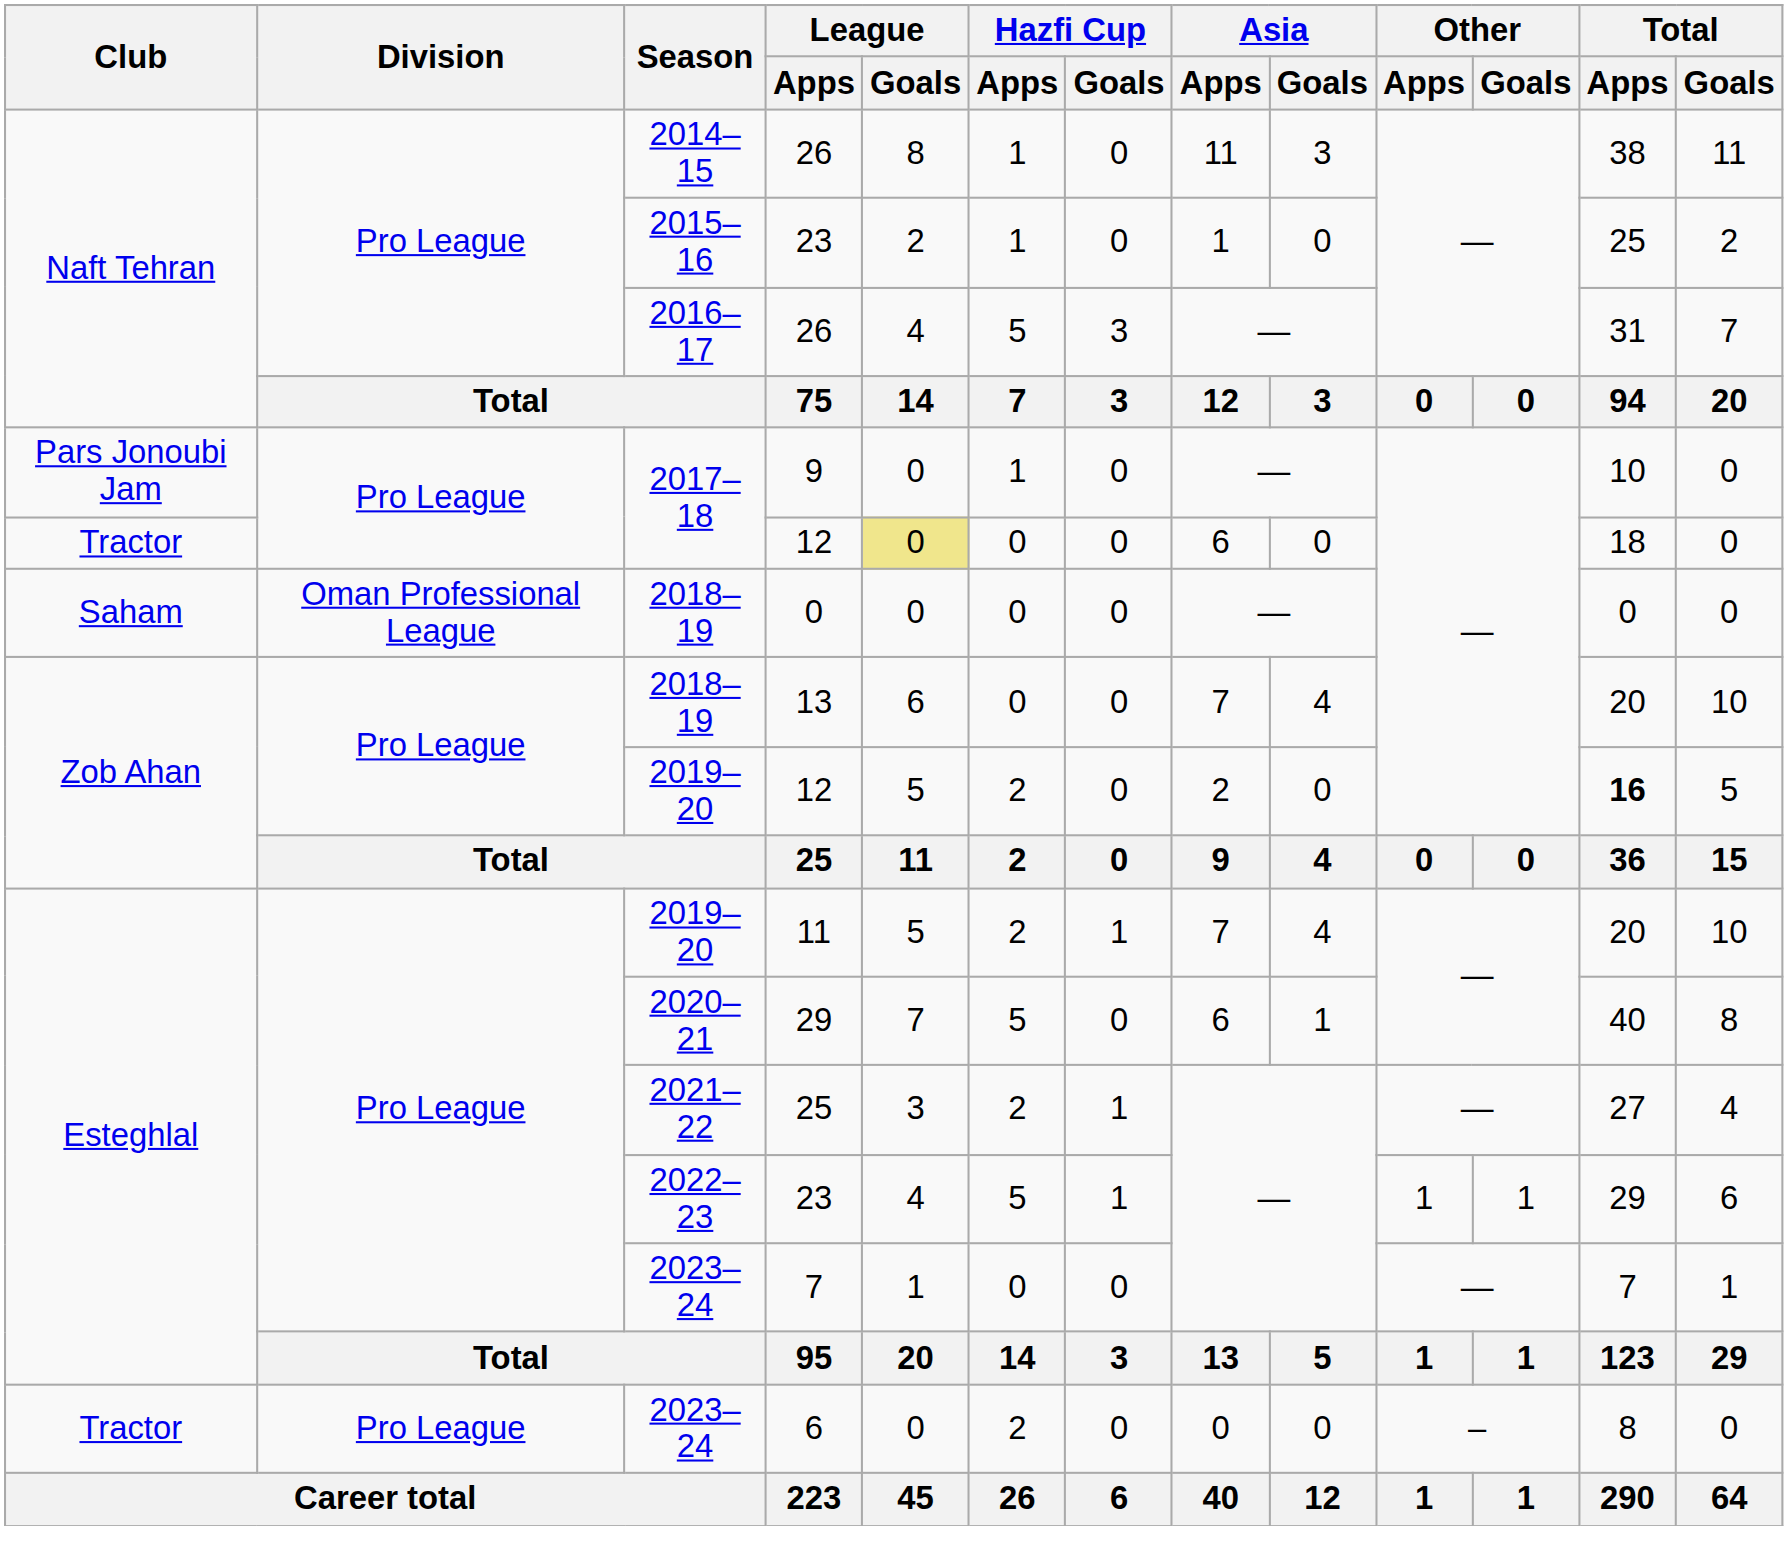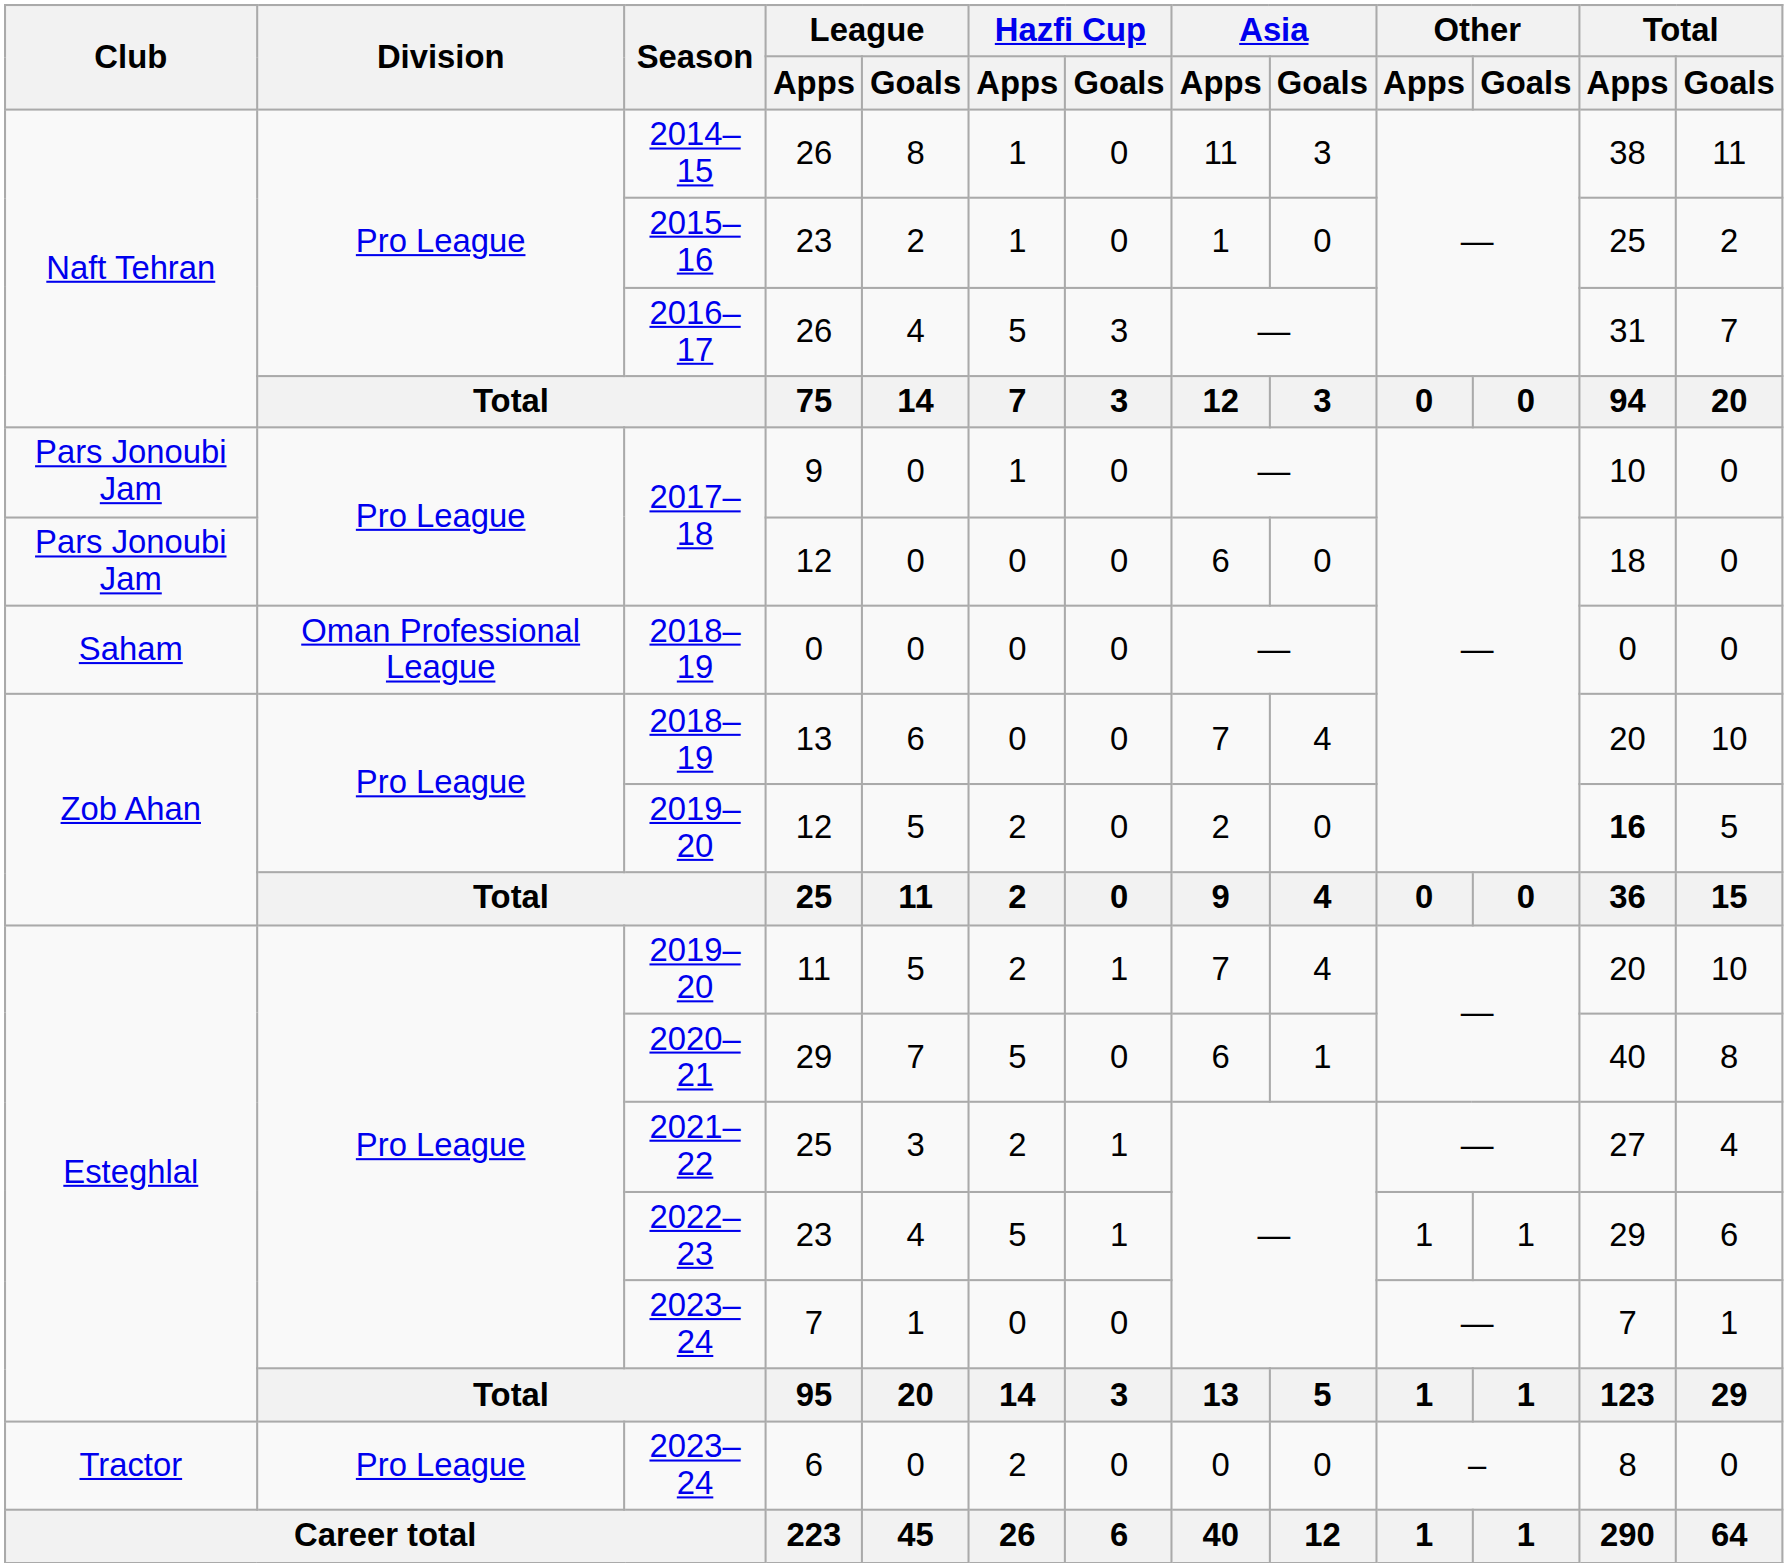2017–18 / 12 | Club: Tractor -> Pars Jonoubi Jam
2017–18 / 12 | League / Goals: khaki background -> no background
